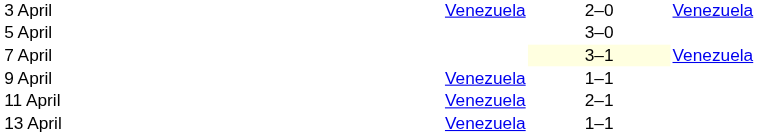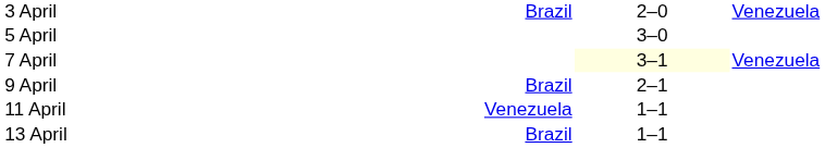3 April | column 2: Venezuela -> Brazil
9 April | column 2: Venezuela -> Brazil
9 April | column 3: 1–1 -> 2–1
11 April | column 3: 2–1 -> 1–1
13 April | column 2: Venezuela -> Brazil
